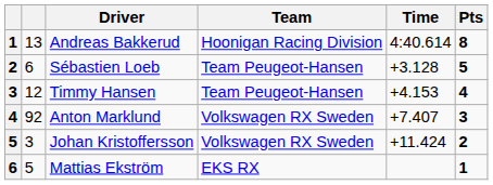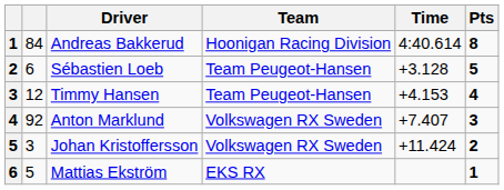Andreas Bakkerud | column 2: 13 -> 84
